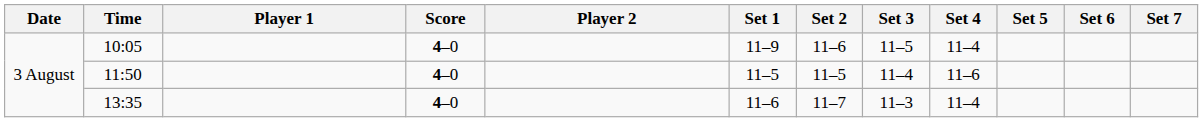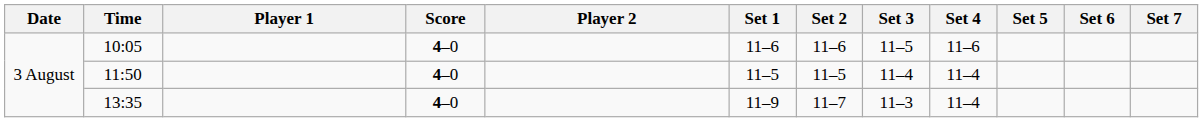10:05 | Set 1: 11–9 -> 11–6
10:05 | Set 4: 11–4 -> 11–6
11:50 | Set 4: 11–6 -> 11–4
13:35 | Set 1: 11–6 -> 11–9
